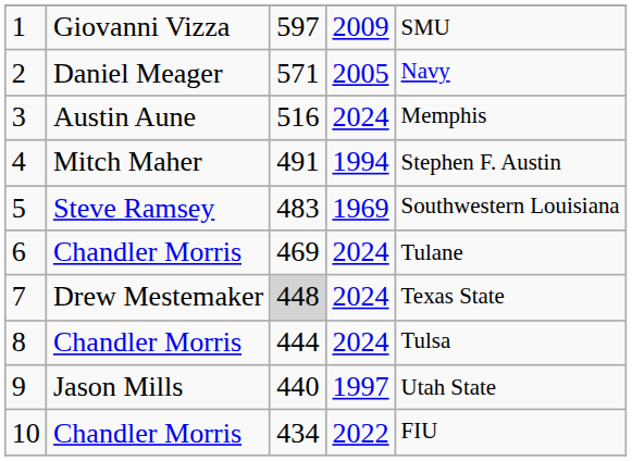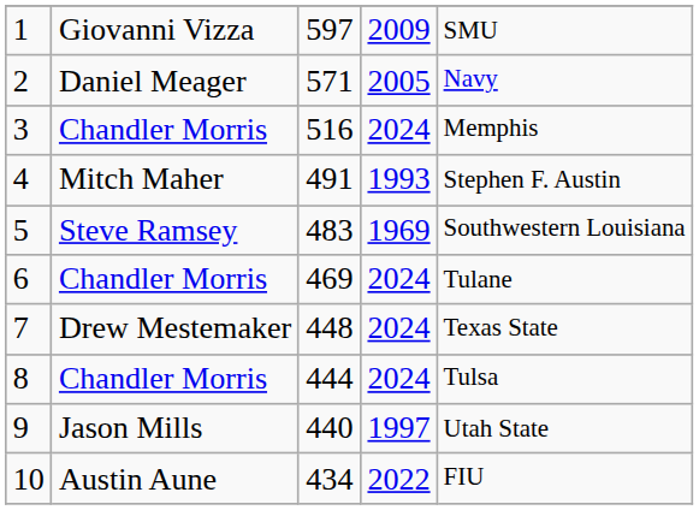3 | column 2: Austin Aune -> Chandler Morris
4 | column 4: 1994 -> 1993
7 | column 3: lightgrey background -> no background
10 | column 2: Chandler Morris -> Austin Aune
